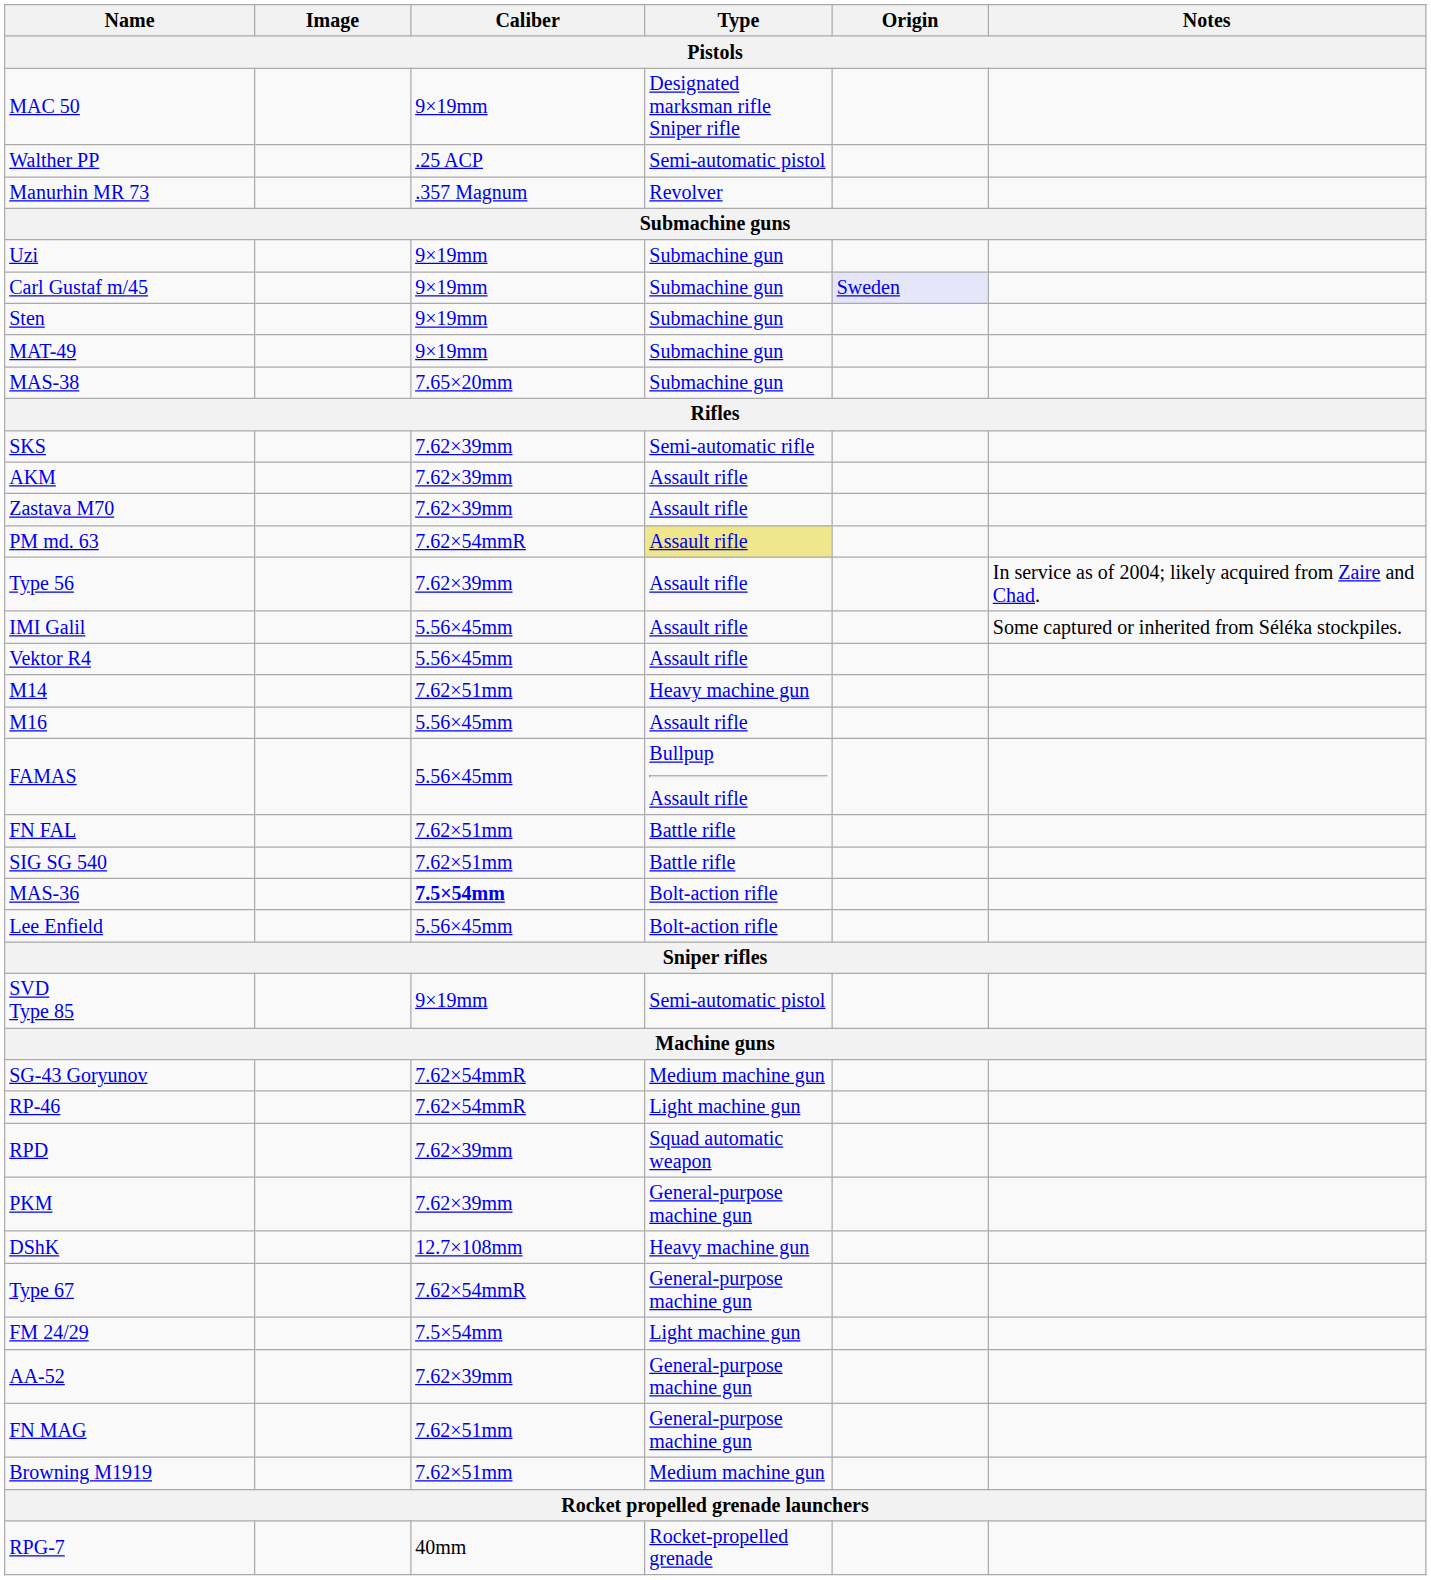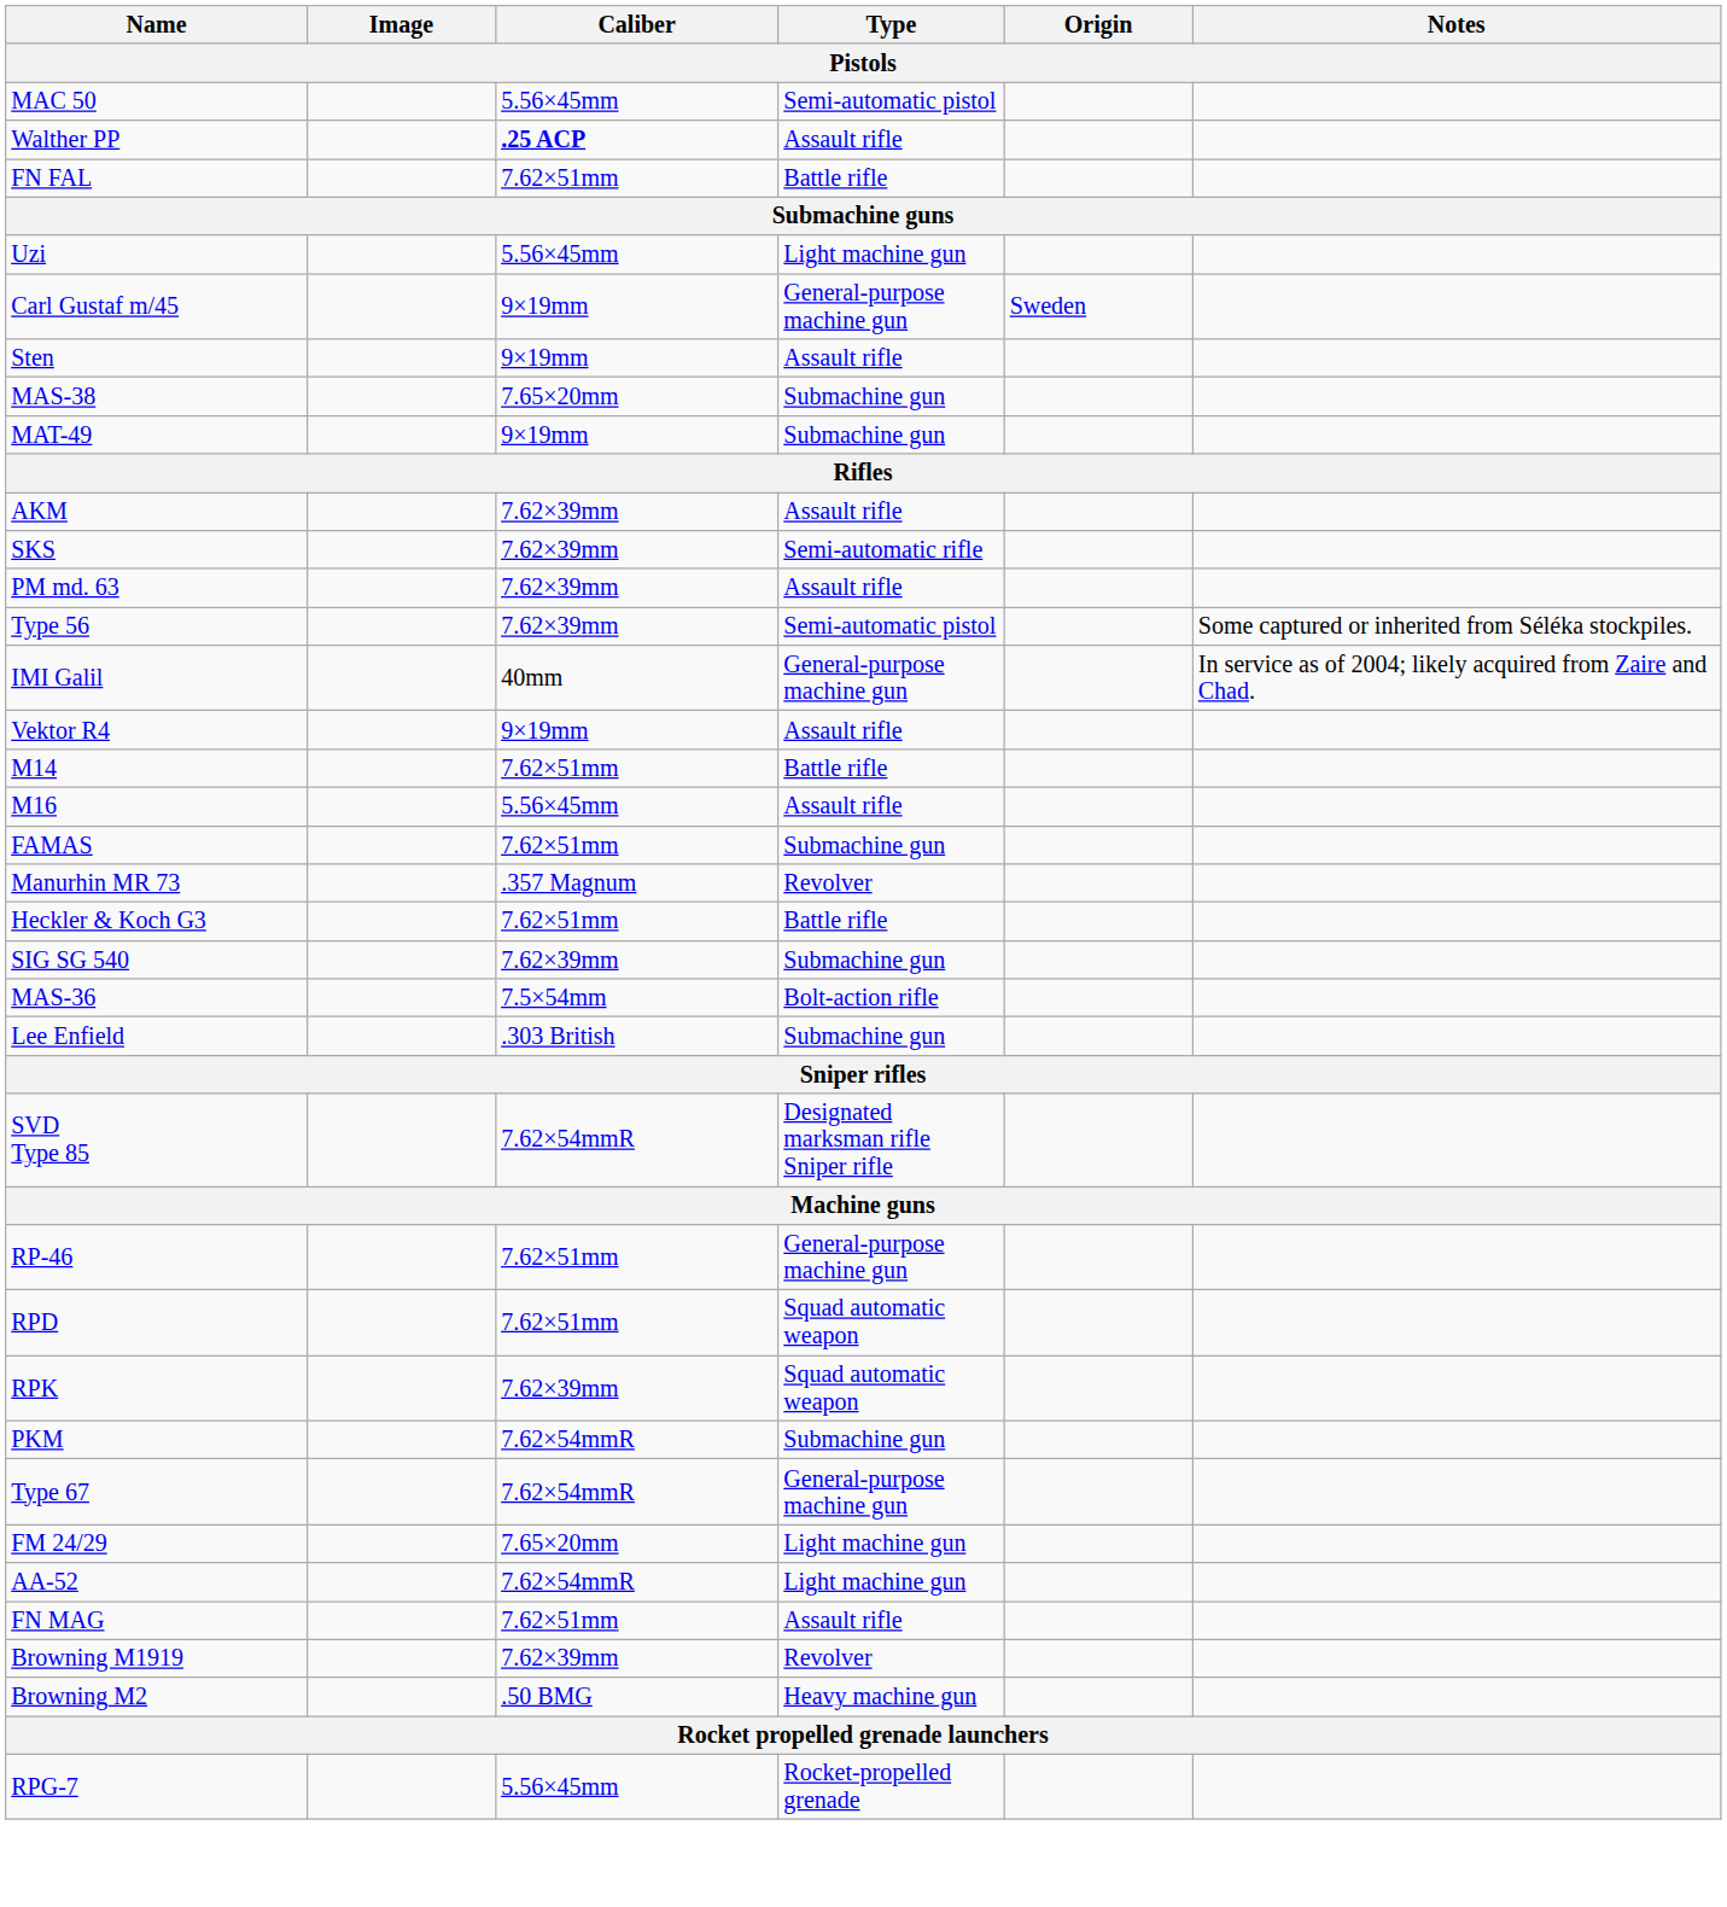MAC 50 | Caliber: 9×19mm -> 5.56×45mm
MAC 50 | Type: Designated marksman rifle Sniper rifle -> Semi-automatic pistol
Walther PP | Caliber: normal -> bold
Walther PP | Type: Semi-automatic pistol -> Assault rifle
rows swapped: Manurhin MR 73 <-> FN FAL
Uzi | Caliber: 9×19mm -> 5.56×45mm
Uzi | Type: Submachine gun -> Light machine gun
Carl Gustaf m/45 | Type: Submachine gun -> General-purpose machine gun
Carl Gustaf m/45 | Origin: lavender background -> no background
Sten | Type: Submachine gun -> Assault rifle
rows swapped: MAS-38 <-> MAT-49
rows swapped: SKS <-> AKM
- row: Zastava M70 | 7.62×39mm | Assault rifle
PM md. 63 | Caliber: 7.62×54mmR -> 7.62×39mm
PM md. 63 | Type: khaki background -> no background
Type 56 | Type: Assault rifle -> Semi-automatic pistol
Type 56 | Notes: In service as of 2004; likely acquired from Zaire and Chad. -> Some captured or inherited from Séléka stockpiles.
IMI Galil | Caliber: 5.56×45mm -> 40mm
IMI Galil | Type: Assault rifle -> General-purpose machine gun
IMI Galil | Notes: Some captured or inherited from Séléka stockpiles. -> In service as of 2004; likely acquired from Zaire and Chad.
Vektor R4 | Caliber: 5.56×45mm -> 9×19mm
M14 | Type: Heavy machine gun -> Battle rifle
FAMAS | Caliber: 5.56×45mm -> 7.62×51mm
FAMAS | Type: Bullpup Assault rifle -> Submachine gun
+ row: Heckler & Koch G3 | 7.62×51mm | Battle rifle
SIG SG 540 | Caliber: 7.62×51mm -> 7.62×39mm
SIG SG 540 | Type: Battle rifle -> Submachine gun
MAS-36 | Caliber: bold -> normal
Lee Enfield | Caliber: 5.56×45mm -> .303 British
Lee Enfield | Type: Bolt-action rifle -> Submachine gun
SVD Type 85 | Caliber: 9×19mm -> 7.62×54mmR
SVD Type 85 | Type: Semi-automatic pistol -> Designated marksman rifle Sniper rifle
- row: SG-43 Goryunov | 7.62×54mmR | Medium machine gun
RP-46 | Caliber: 7.62×54mmR -> 7.62×51mm
RP-46 | Type: Light machine gun -> General-purpose machine gun
RPD | Caliber: 7.62×39mm -> 7.62×51mm
+ row: RPK | 7.62×39mm | Squad automatic weapon
PKM | Caliber: 7.62×39mm -> 7.62×54mmR
PKM | Type: General-purpose machine gun -> Submachine gun
- row: DShK | 12.7×108mm | Heavy machine gun
FM 24/29 | Caliber: 7.5×54mm -> 7.65×20mm
AA-52 | Caliber: 7.62×39mm -> 7.62×54mmR
AA-52 | Type: General-purpose machine gun -> Light machine gun
FN MAG | Type: General-purpose machine gun -> Assault rifle
Browning M1919 | Caliber: 7.62×51mm -> 7.62×39mm
Browning M1919 | Type: Medium machine gun -> Revolver
+ row: Browning M2 | .50 BMG | Heavy machine gun
RPG-7 | Caliber: 40mm -> 5.56×45mm
